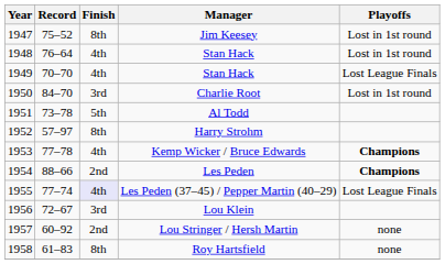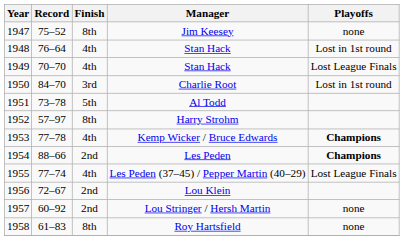Jim Keesey | Playoffs: Lost in 1st round -> none
Les Peden (37–45) / Pepper Martin (40–29) | Finish: lavender background -> no background
Lou Klein | Finish: 3rd -> 2nd
